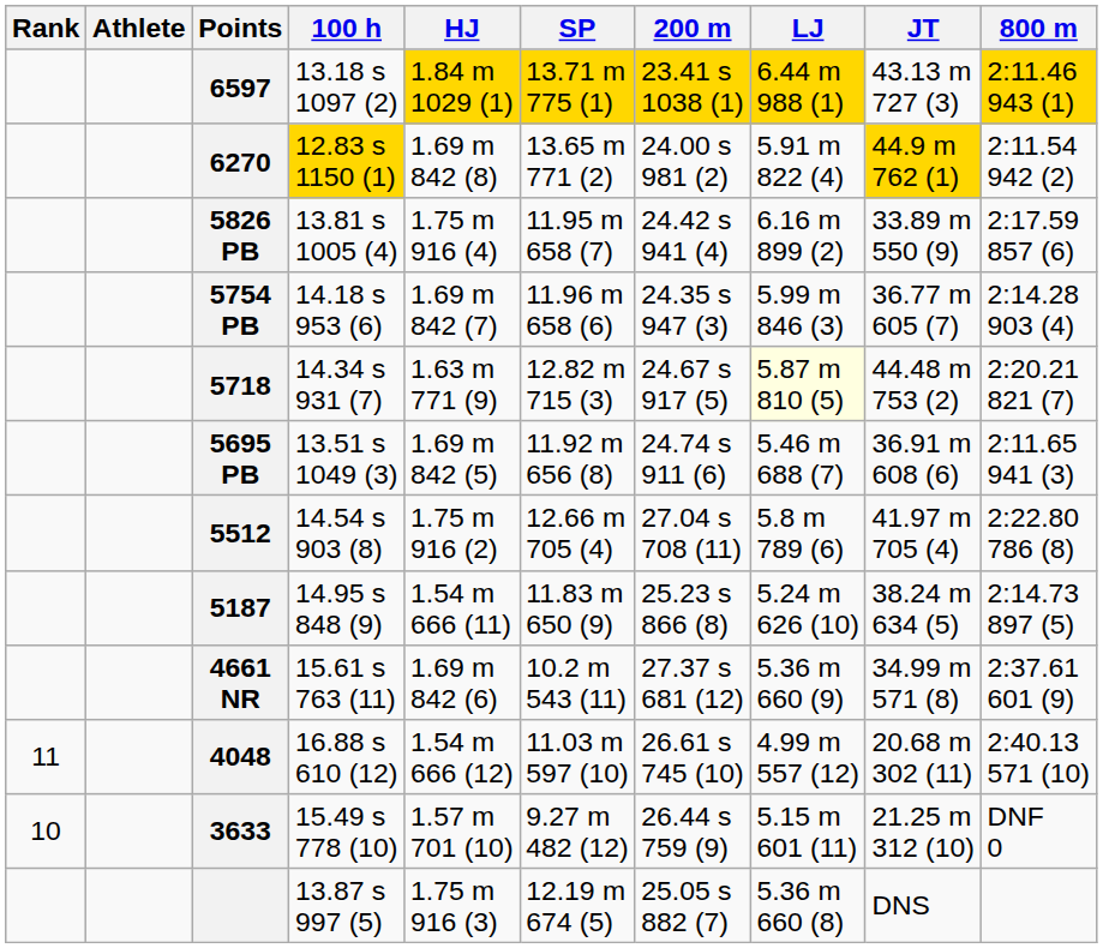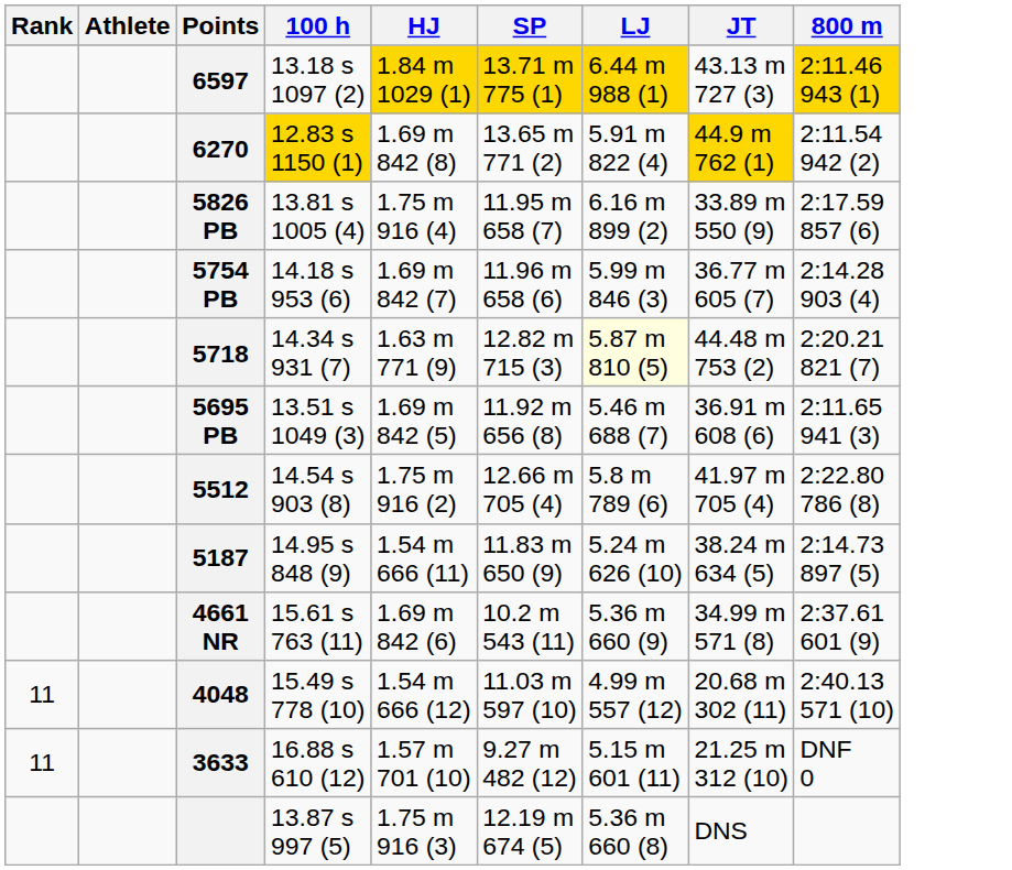- column: 200 m | 23.41 s 1038 (1) | 24.00 s 981 (2) | 24.42 s 941 (4) | 24.35 s 947 (3) | 24.67 s 917 (5) | 24.74 s 911 (6) | 27.04 s 708 (11) | 25.23 s 866 (8) | 27.37 s 681 (12) | 26.61 s 745 (10) | 26.44 s 759 (9) | 25.05 s 882 (7)
4048 | 100 h: 16.88 s 610 (12) -> 15.49 s 778 (10)
3633 | Rank: 10 -> 11
3633 | 100 h: 15.49 s 778 (10) -> 16.88 s 610 (12)
